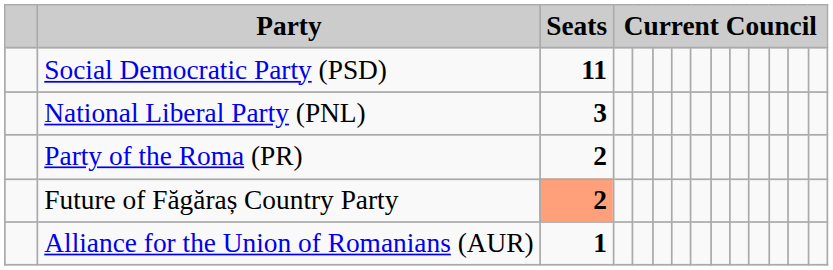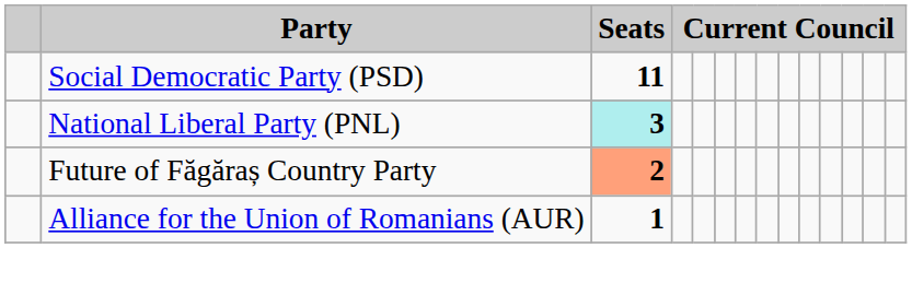National Liberal Party (PNL) | Seats: no background -> paleturquoise background
- row: Party of the Roma (PR) | 2
